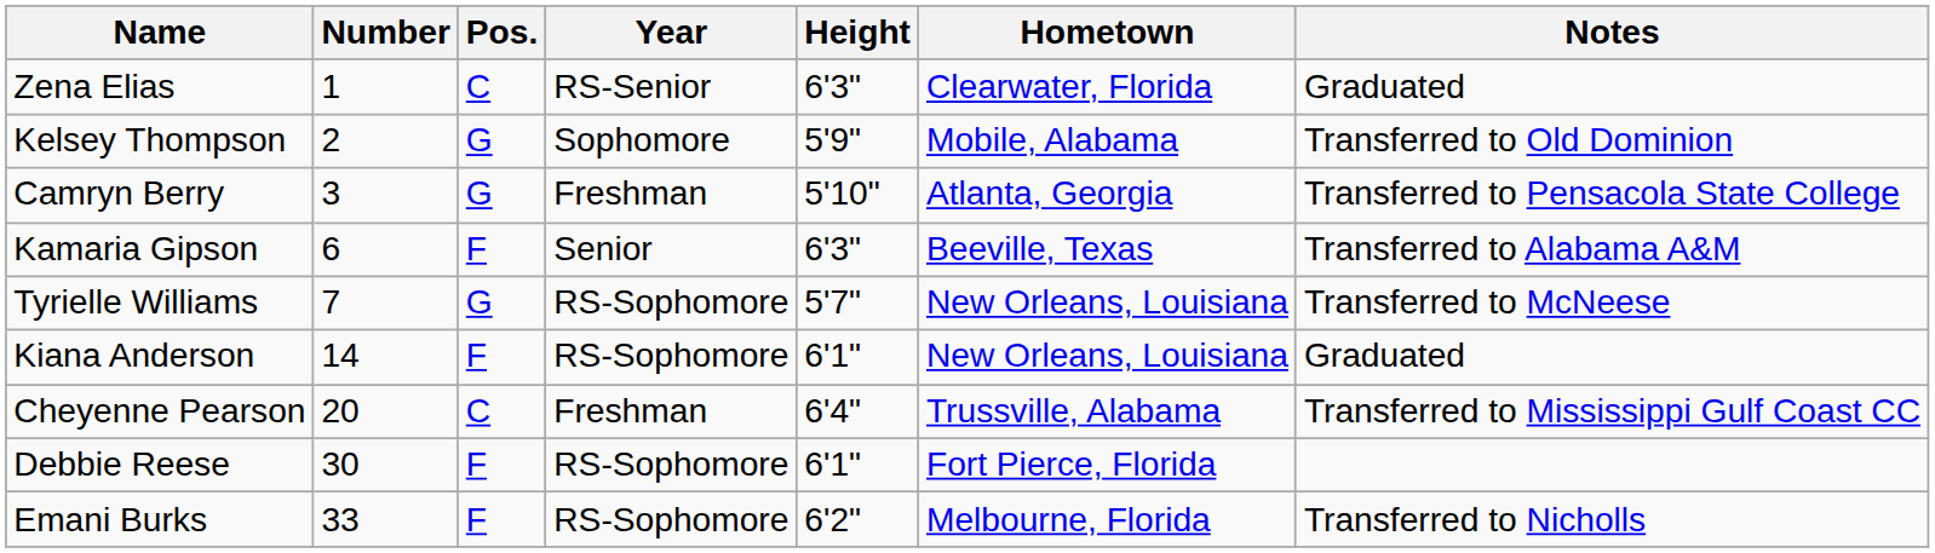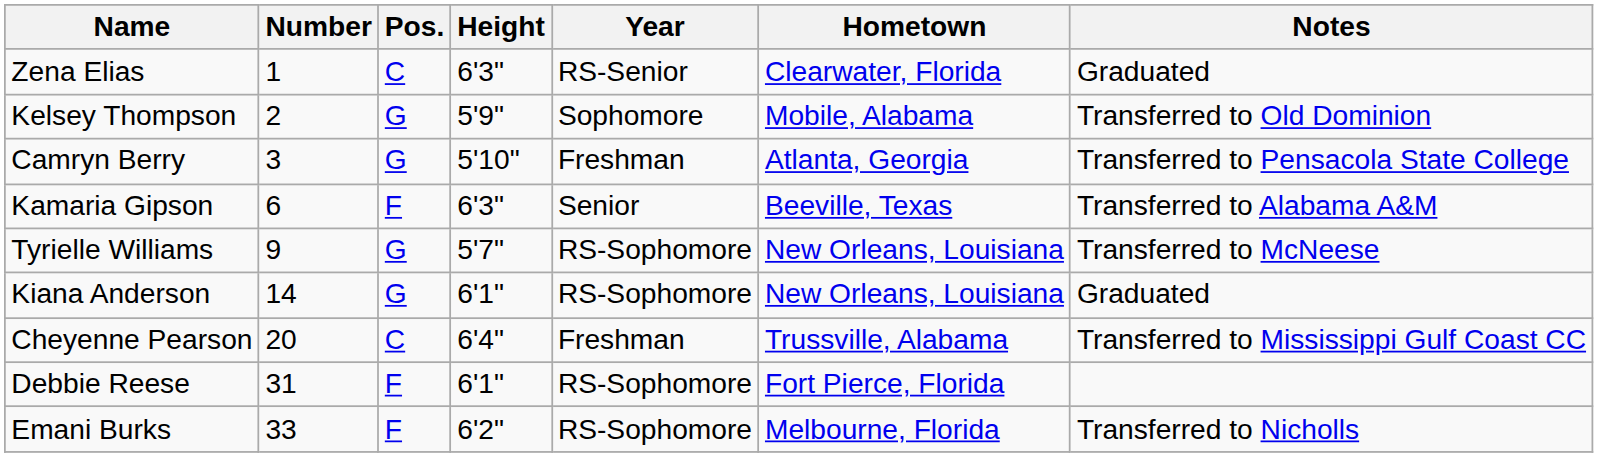columns swapped: Height <-> Year
Tyrielle Williams | Number: 7 -> 9
Kiana Anderson | Pos.: F -> G
Debbie Reese | Number: 30 -> 31
